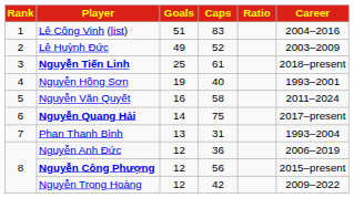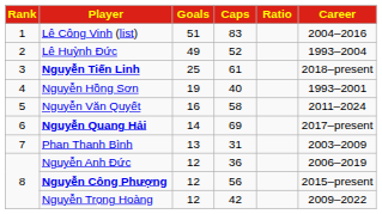Lê Huỳnh Đức | Career: 2003–2009 -> 1993–2004
Nguyễn Quang Hải | Caps: 75 -> 69
Phan Thanh Bình | Career: 1993–2004 -> 2003–2009
